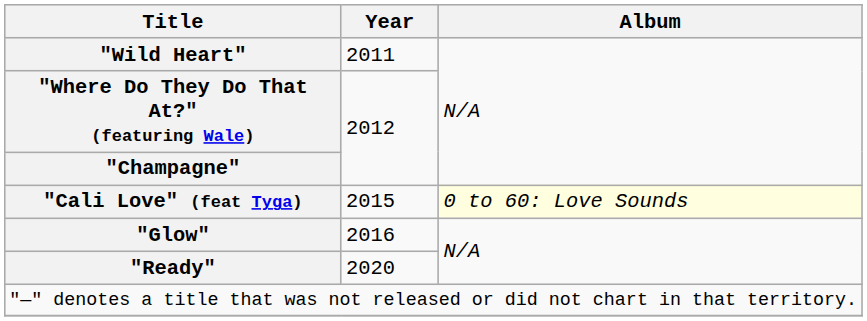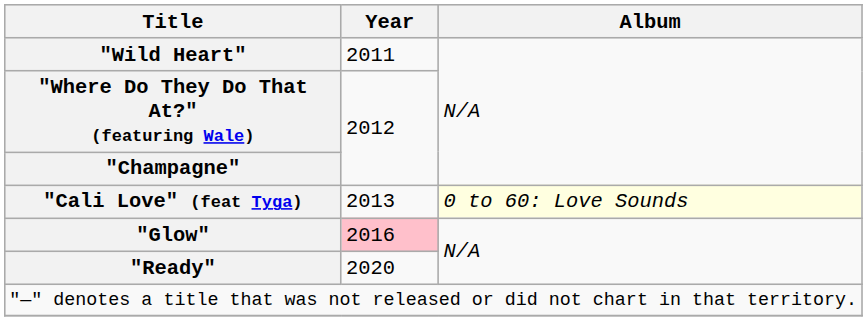"Cali Love" (feat Tyga) | Year: 2015 -> 2013
"Glow" | Year: no background -> pink background
